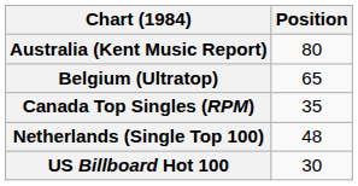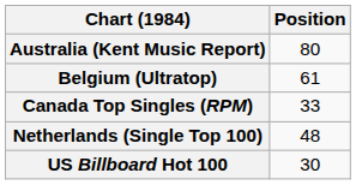Belgium (Ultratop) | Position: 65 -> 61
Canada Top Singles (RPM) | Position: 35 -> 33
